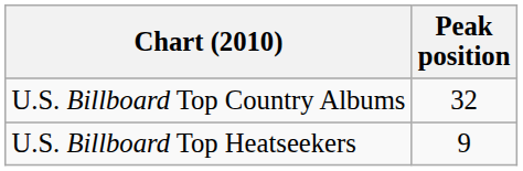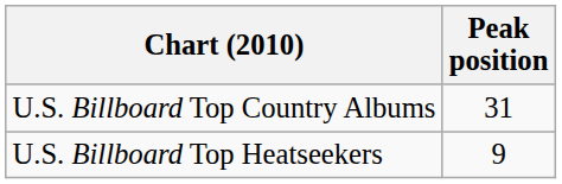U.S. Billboard Top Country Albums | Peak position: 32 -> 31
